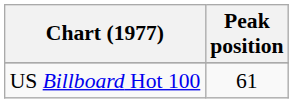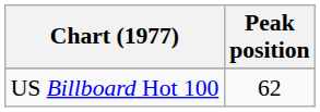US Billboard Hot 100 | Peak position: 61 -> 62
